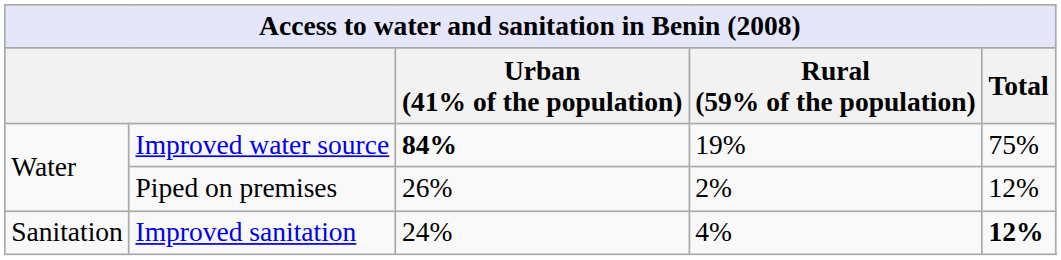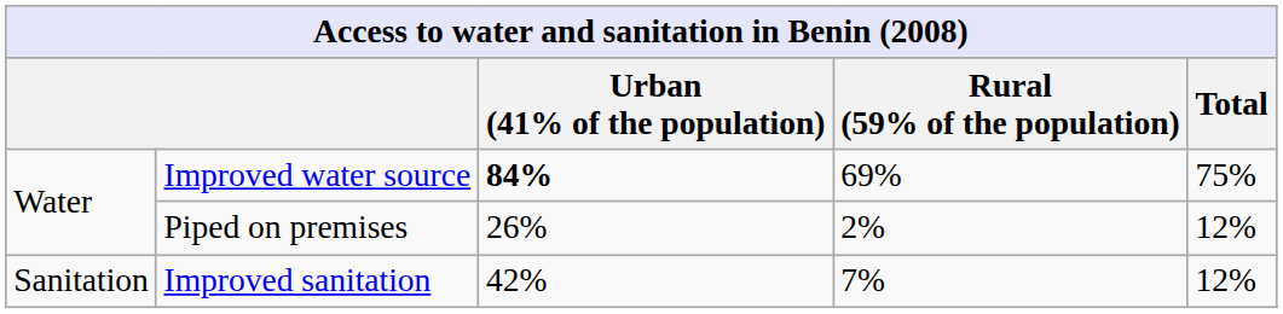Improved water source | Rural (59% of the population): 19% -> 69%
Improved sanitation | Urban (41% of the population): 24% -> 42%
Improved sanitation | Rural (59% of the population): 4% -> 7%
Improved sanitation | Total: bold -> normal
